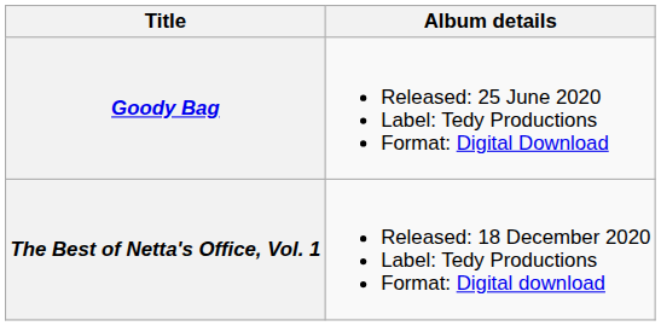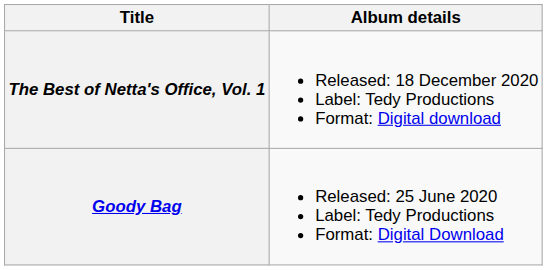rows swapped: Goody Bag <-> The Best of Netta's Office, Vol. 1
